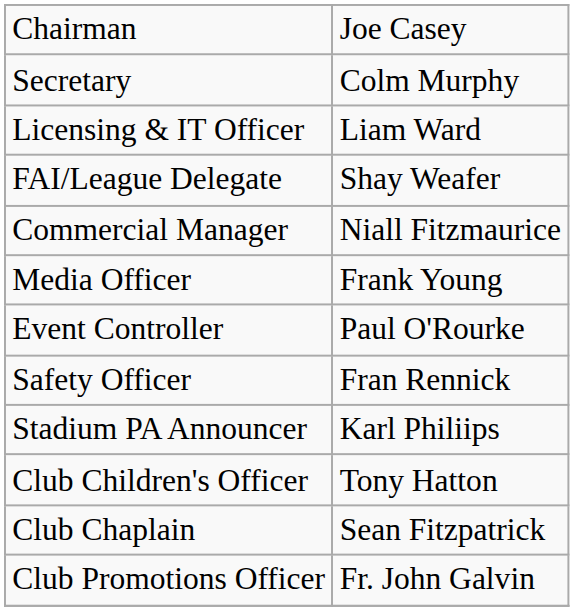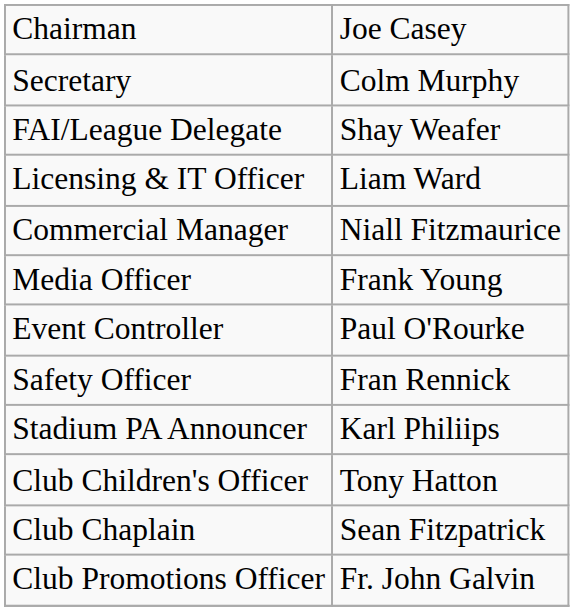rows swapped: FAI/League Delegate <-> Licensing & IT Officer
